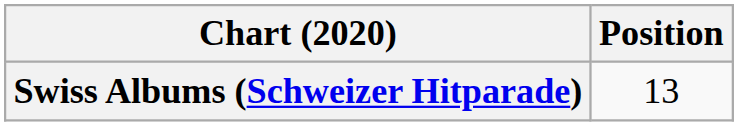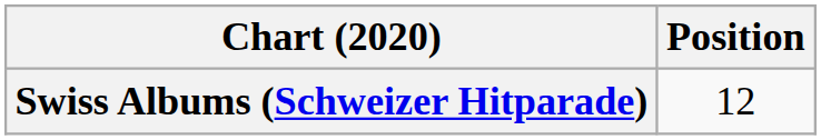Swiss Albums (Schweizer Hitparade) | Position: 13 -> 12
